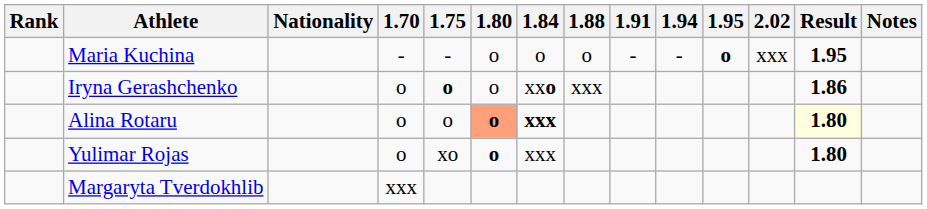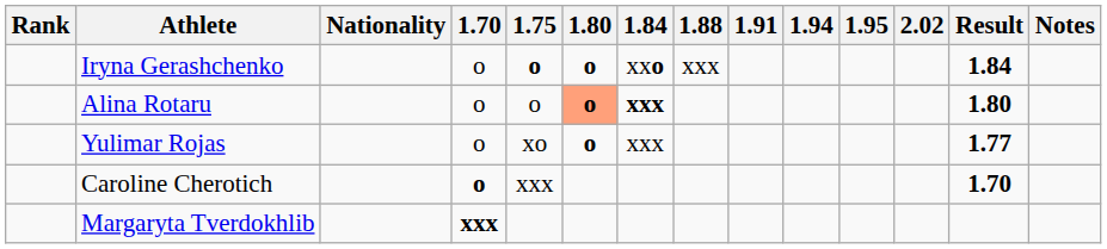- row: Maria Kuchina | - | - | o | o | o | - | - | o | xxx | 1.95
Iryna Gerashchenko | 1.80: normal -> bold
Iryna Gerashchenko | Result: 1.86 -> 1.84
Alina Rotaru | Result: lightyellow background -> no background
Yulimar Rojas | Result: 1.80 -> 1.77
+ row: Caroline Cherotich | o | xxx | 1.70
Margaryta Tverdokhlib | 1.70: normal -> bold
